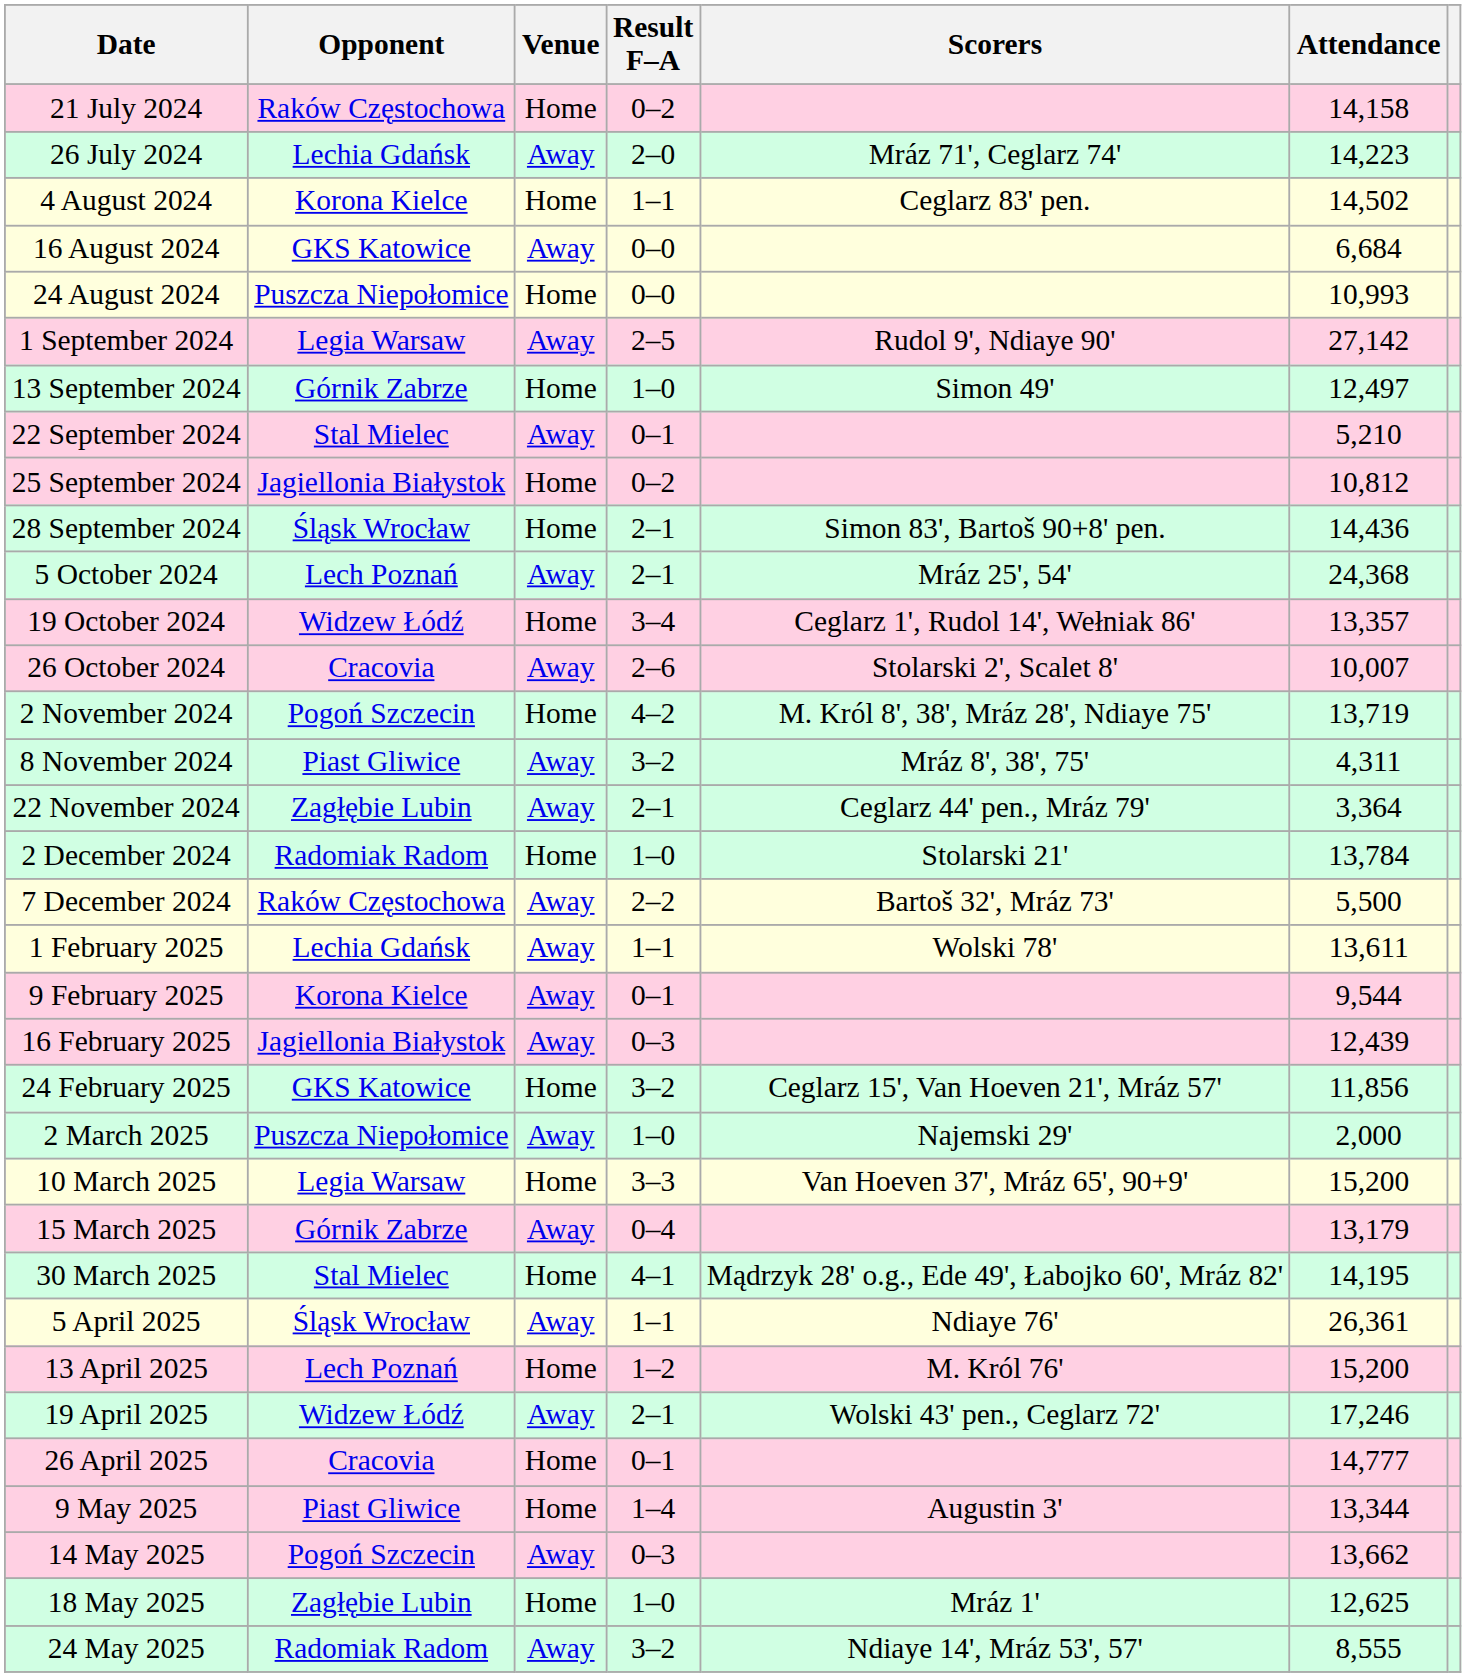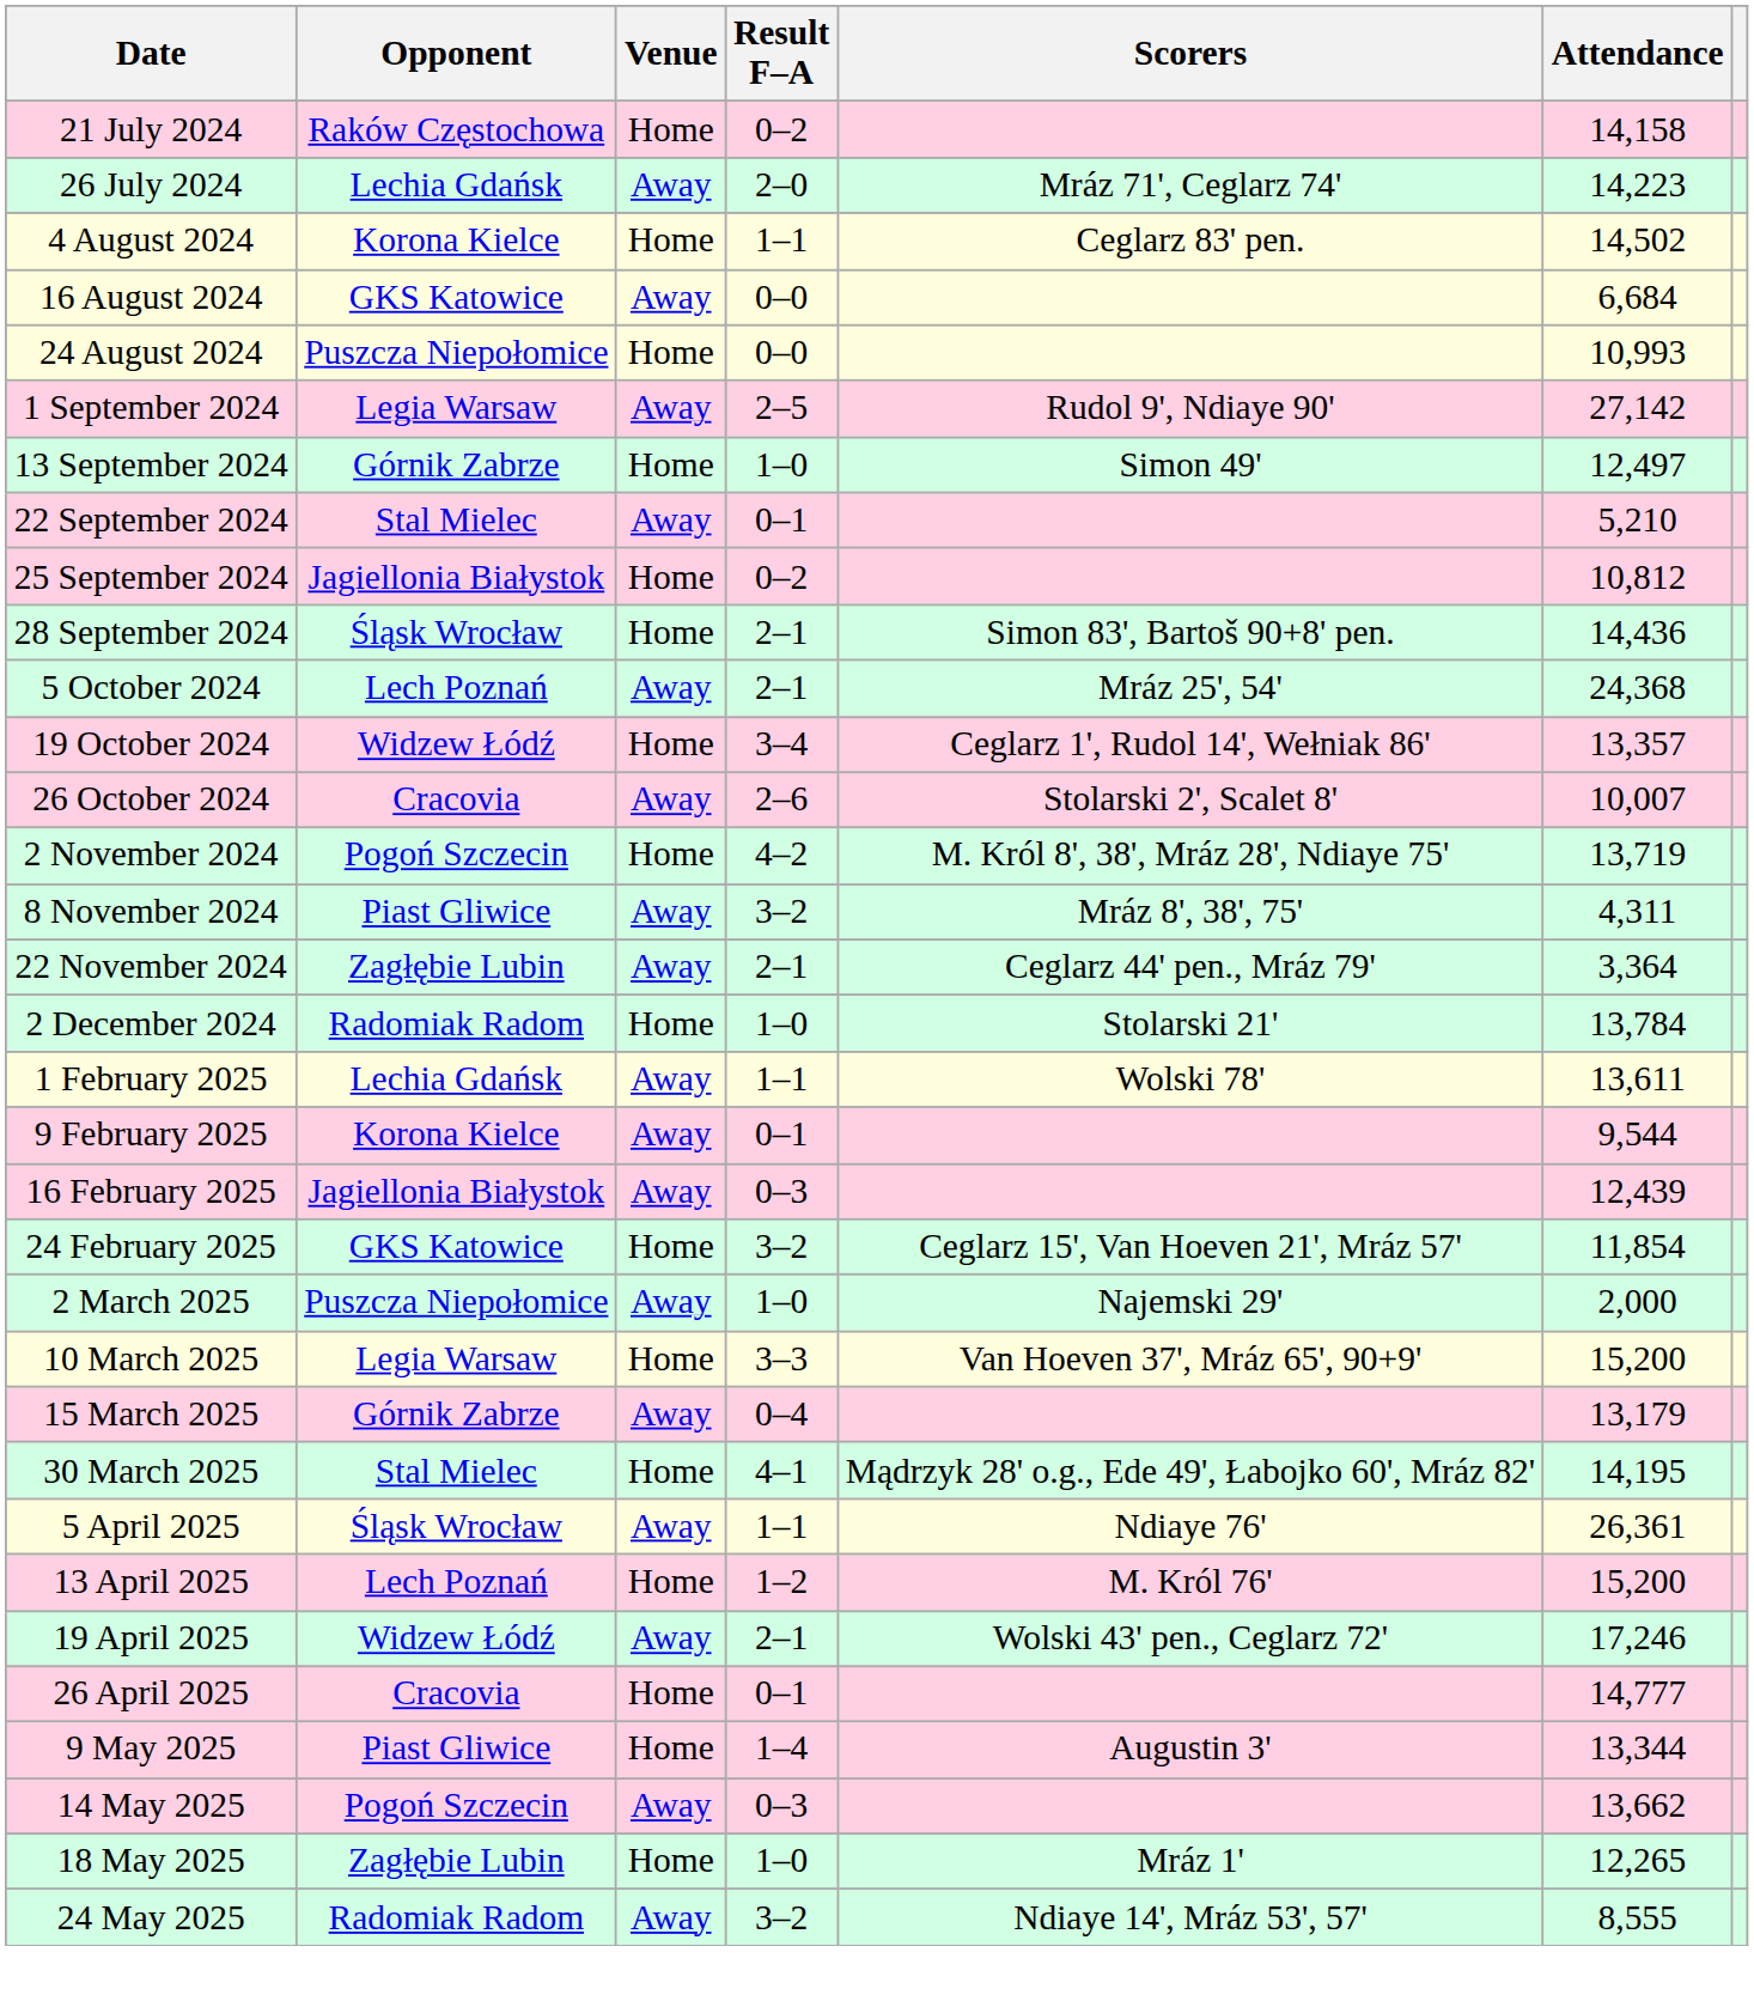- row: 7 December 2024 | Raków Częstochowa | Away | 2–2 | Bartoš 32', Mráz 73' | 5,500
24 February 2025 | Attendance: 11,856 -> 11,854
18 May 2025 | Attendance: 12,625 -> 12,265
